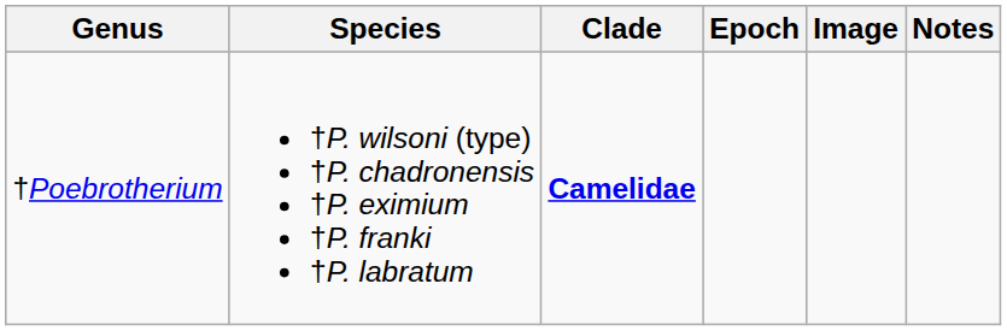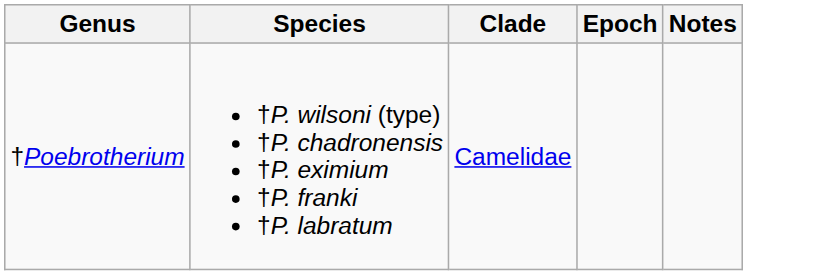- column: Image
†Poebrotherium | Clade: bold -> normal
